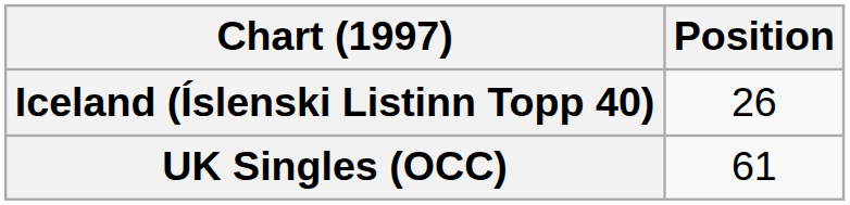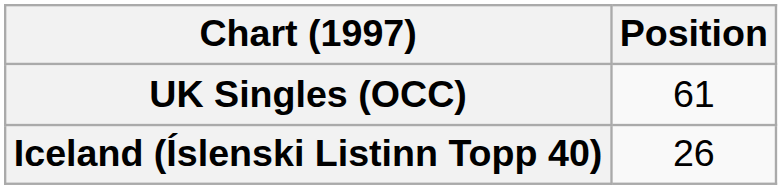rows swapped: Iceland (Íslenski Listinn Topp 40) <-> UK Singles (OCC)
